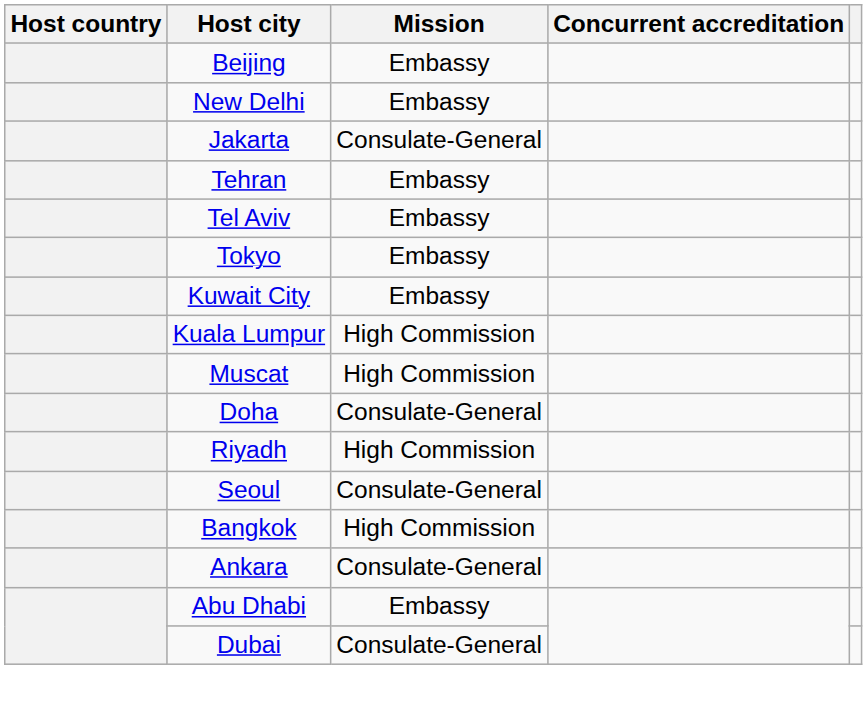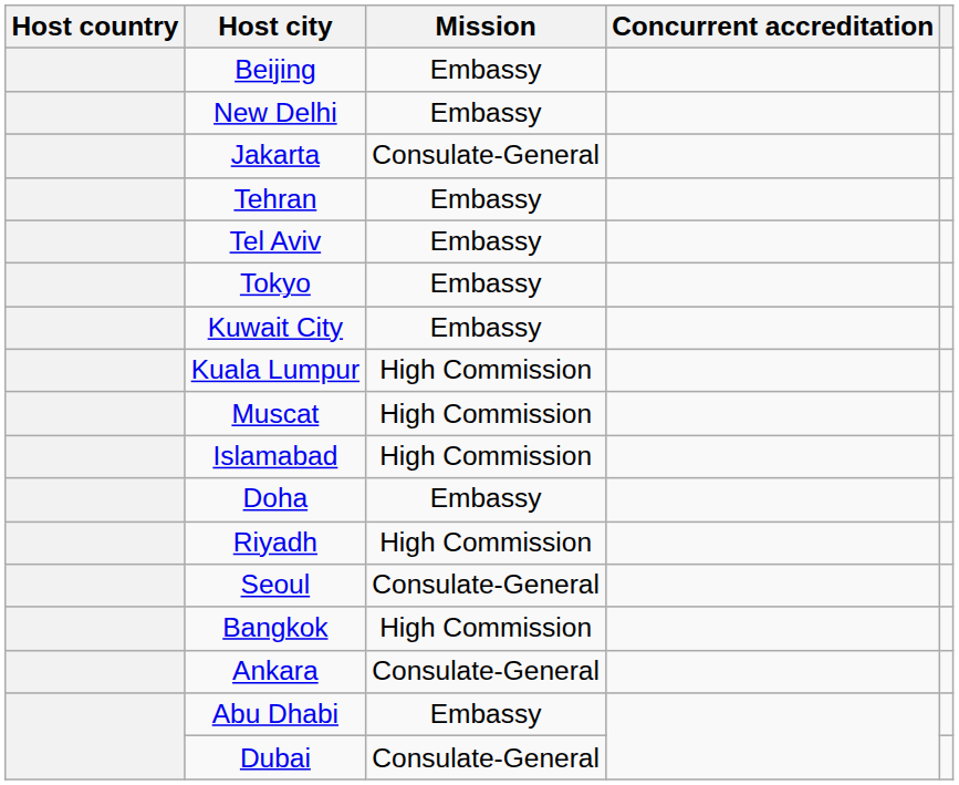+ row: Islamabad | High Commission
Doha | Mission: Consulate-General -> Embassy
